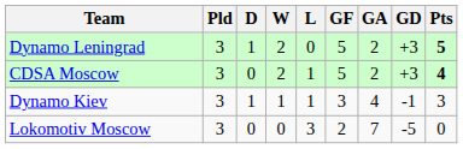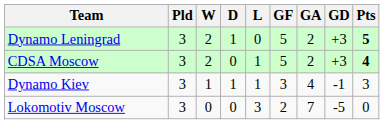columns swapped: W <-> D
